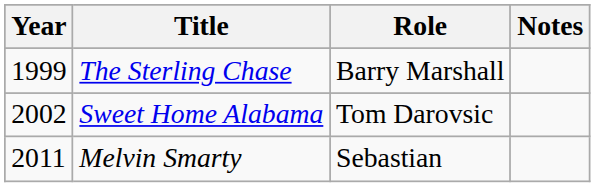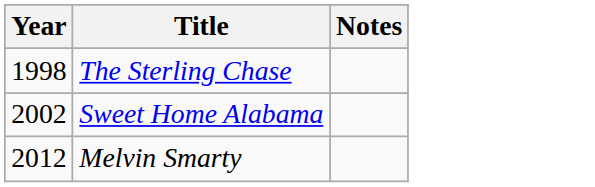- column: Role | Barry Marshall | Tom Darovsic | Sebastian
The Sterling Chase | Year: 1999 -> 1998
Melvin Smarty | Year: 2011 -> 2012
